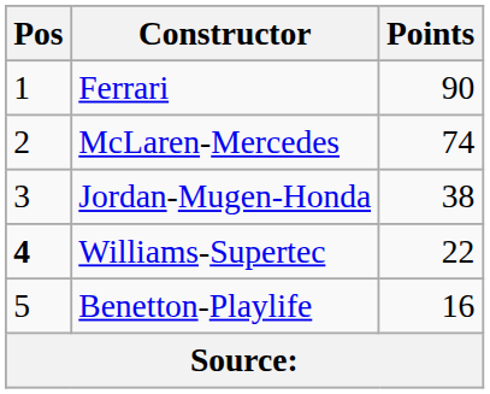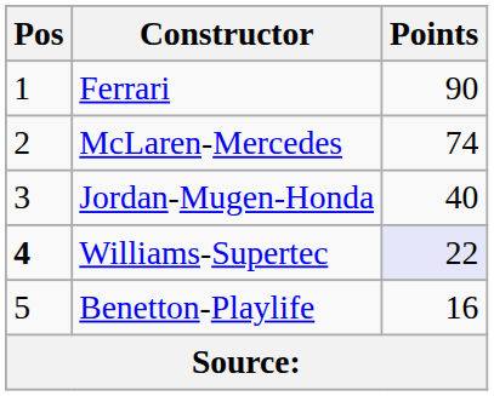Jordan-Mugen-Honda | Points: 38 -> 40
Williams-Supertec | Points: no background -> lavender background
